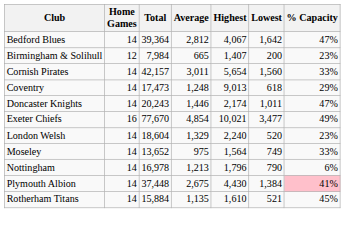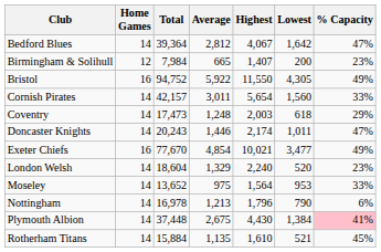+ row: Bristol | 16 | 94,752 | 5,922 | 11,550 | 4,305 | 49%
Coventry | Highest: 9,013 -> 2,003
Moseley | Lowest: 749 -> 953
